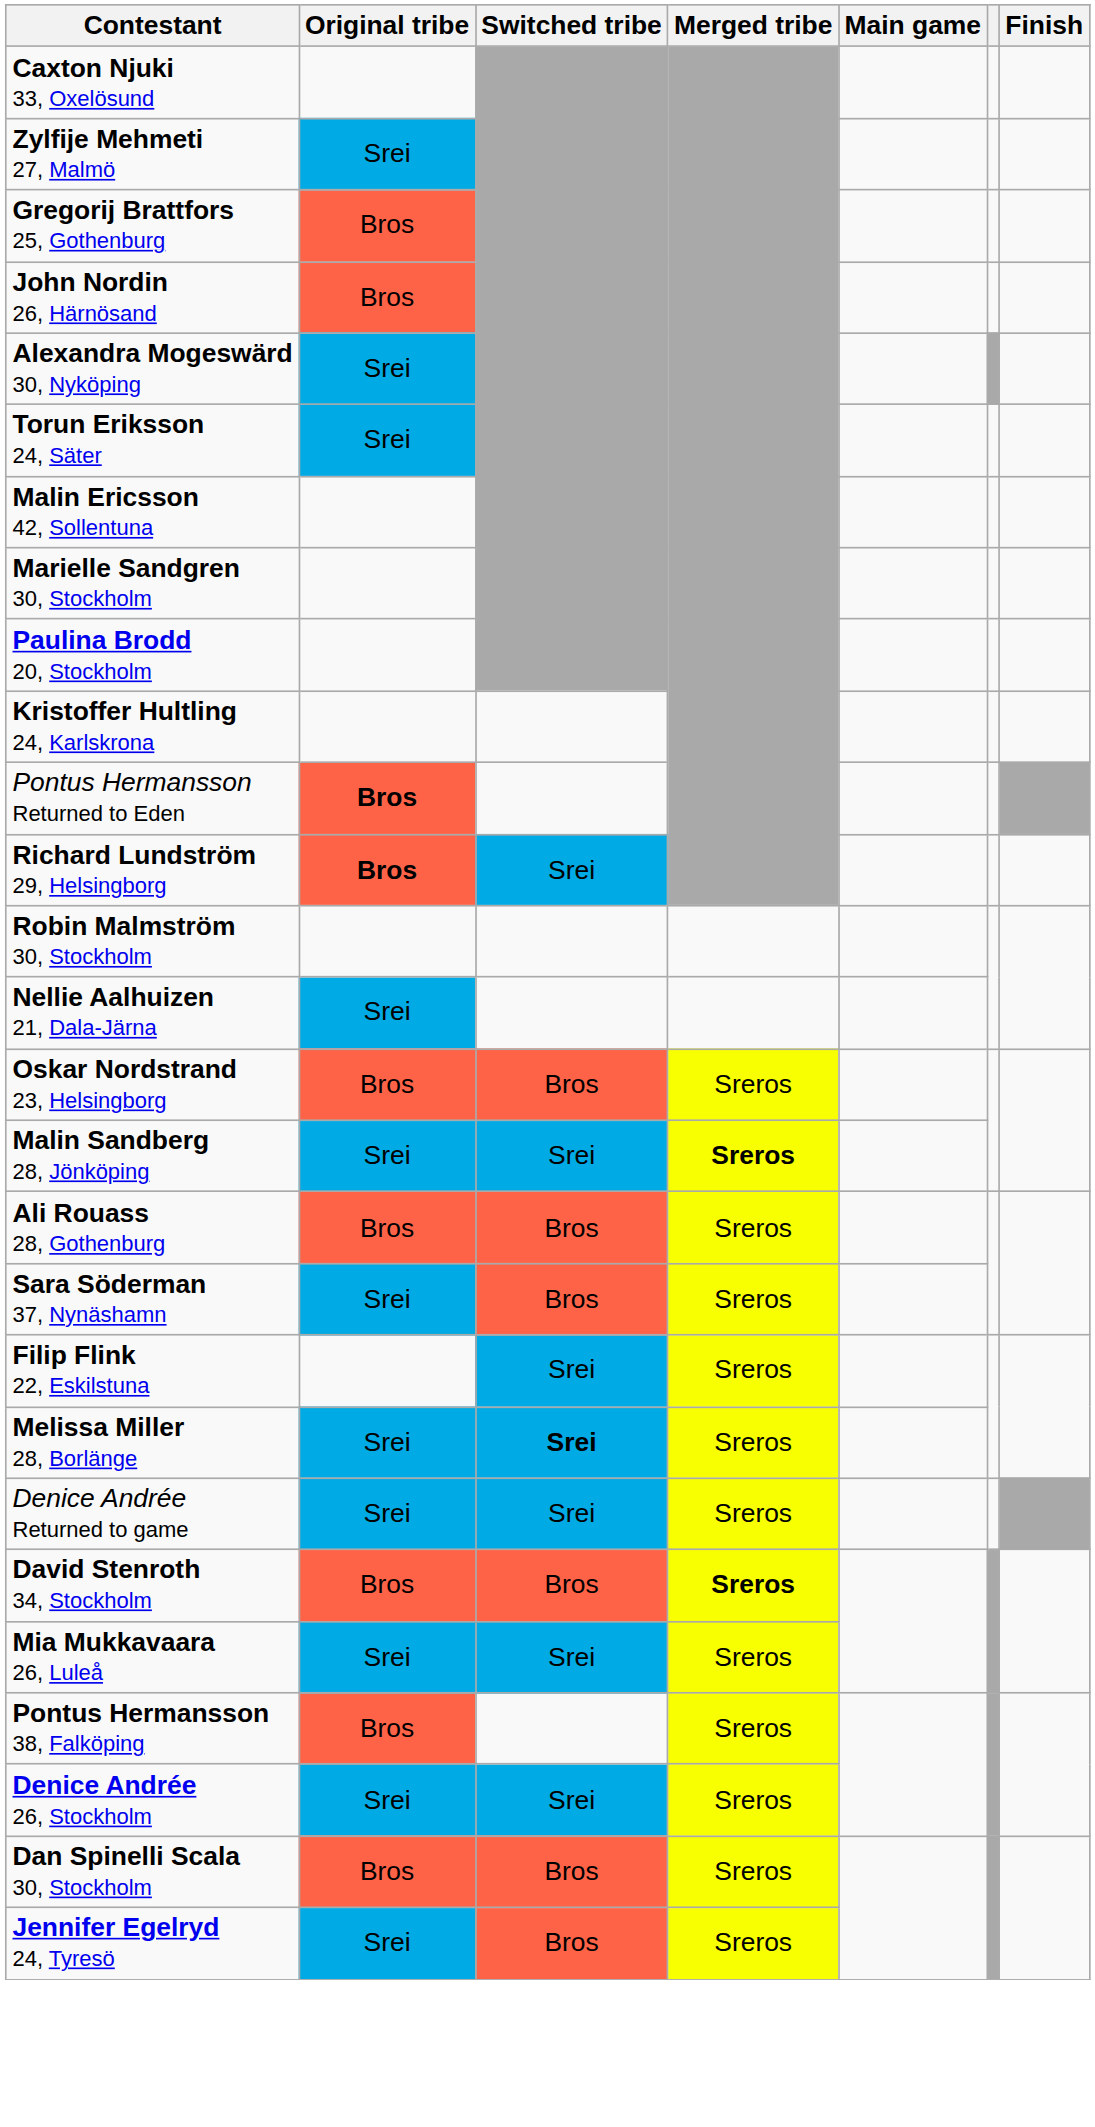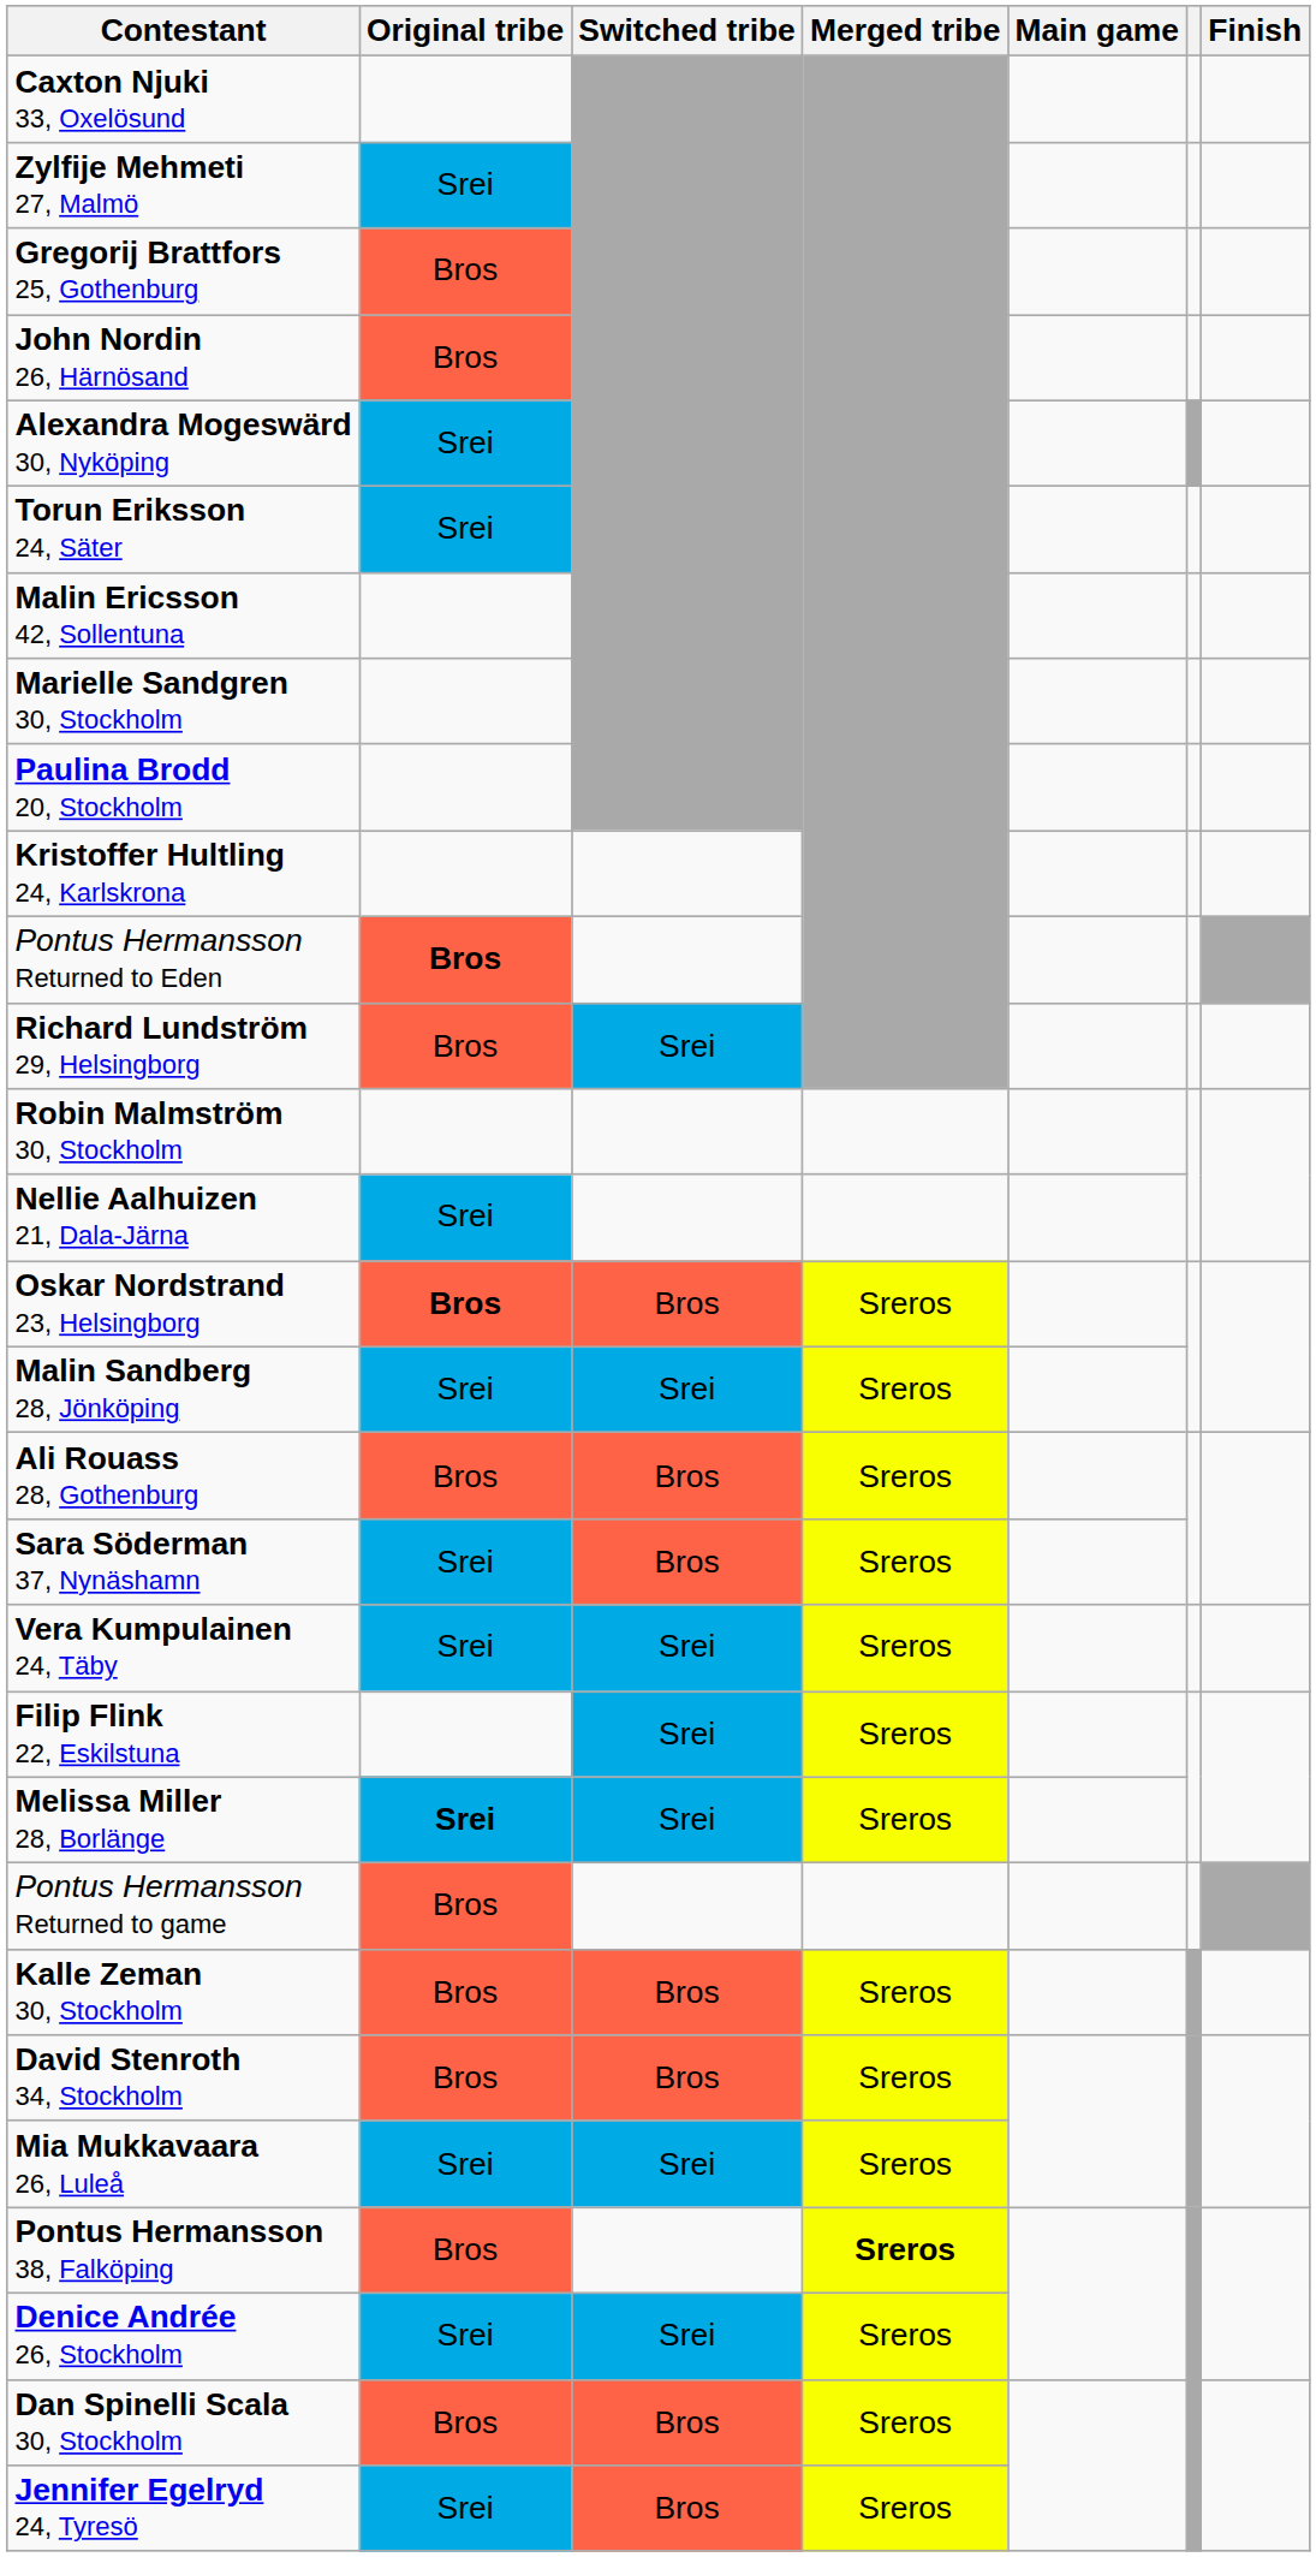Richard Lundström 29, Helsingborg | Original tribe: bold -> normal
Oskar Nordstrand 23, Helsingborg | Original tribe: normal -> bold
Malin Sandberg 28, Jönköping | Merged tribe: bold -> normal
+ row: Vera Kumpulainen 24, Täby | Srei | Srei | Sreros
Melissa Miller 28, Borlänge | Original tribe: normal -> bold
Melissa Miller 28, Borlänge | Switched tribe: bold -> normal
+ row: Pontus Hermansson Returned to game | Bros
- row: Denice Andrée Returned to game | Srei | Srei | Sreros
+ row: Kalle Zeman 30, Stockholm | Bros | Bros | Sreros
David Stenroth 34, Stockholm | Merged tribe: bold -> normal
Pontus Hermansson 38, Falköping | Merged tribe: normal -> bold
